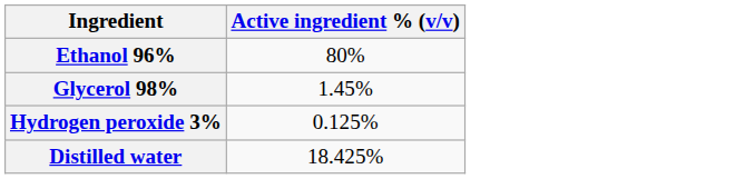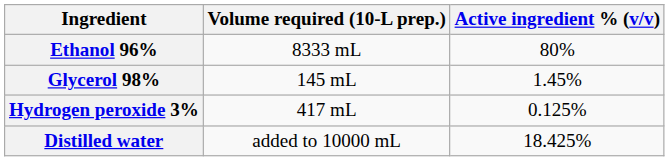+ column: Volume required (10-L prep.) | 8333 mL | 145 mL | 417 mL | added to 10000 mL
